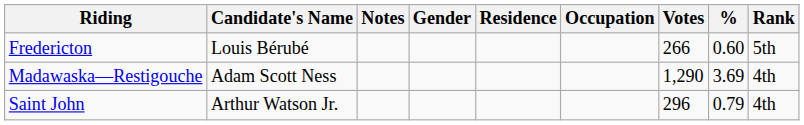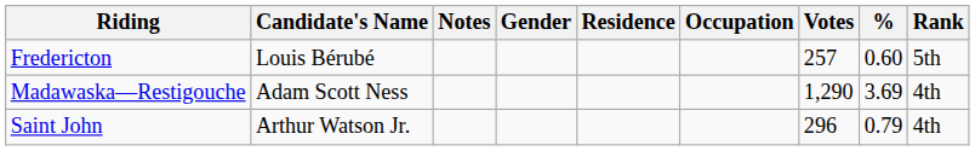Fredericton | Votes: 266 -> 257
